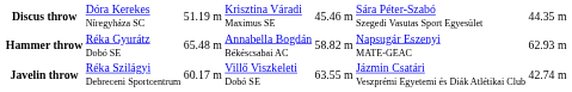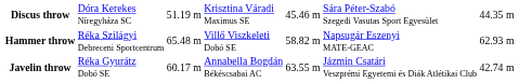Hammer throw | column 2: Réka Gyurátz Dobó SE -> Réka Szilágyi Debreceni Sportcentrum
Hammer throw | column 4: Annabella Bogdán Békéscsabai AC -> Villő Viszkeleti Dobó SE
Javelin throw | column 2: Réka Szilágyi Debreceni Sportcentrum -> Réka Gyurátz Dobó SE
Javelin throw | column 4: Villő Viszkeleti Dobó SE -> Annabella Bogdán Békéscsabai AC
